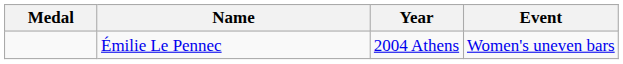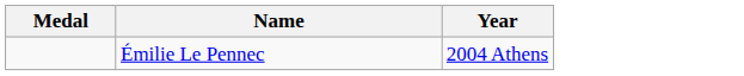- column: Event | Women's uneven bars
